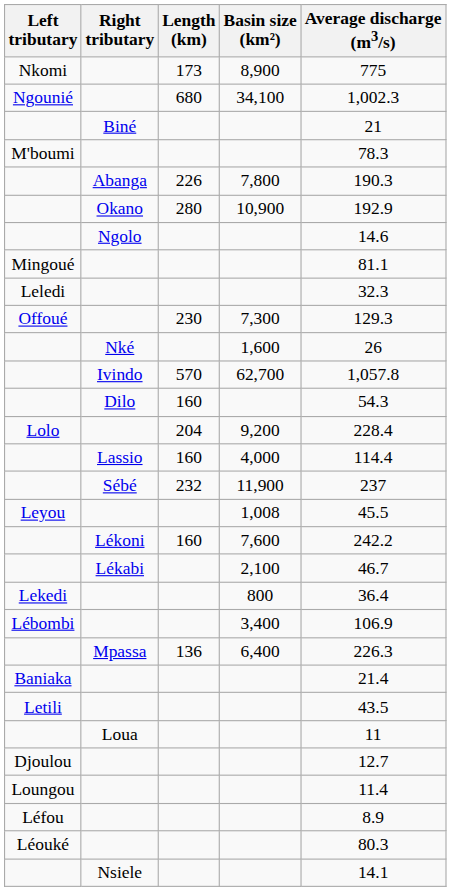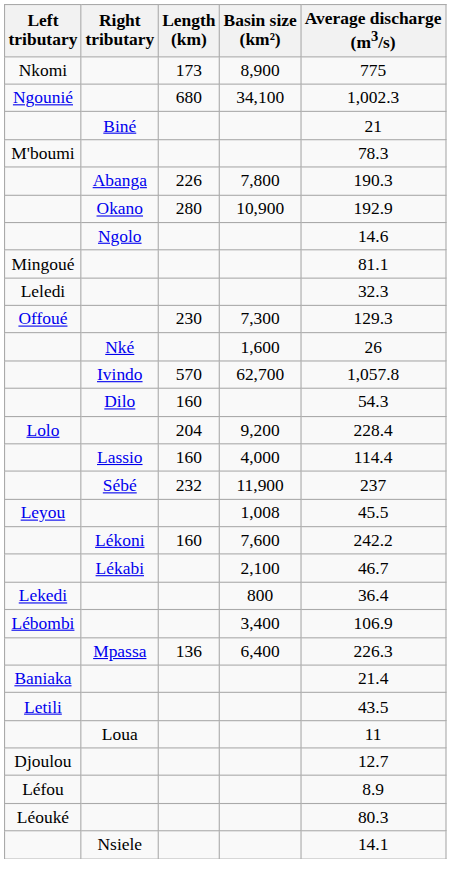- row: Loungou | 11.4
